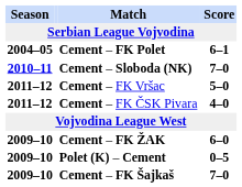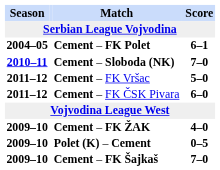Cement – FK ČSK Pivara | Score: 4–0 -> 6–0
Cement – FK ŽAK | Score: 6–0 -> 4–0
